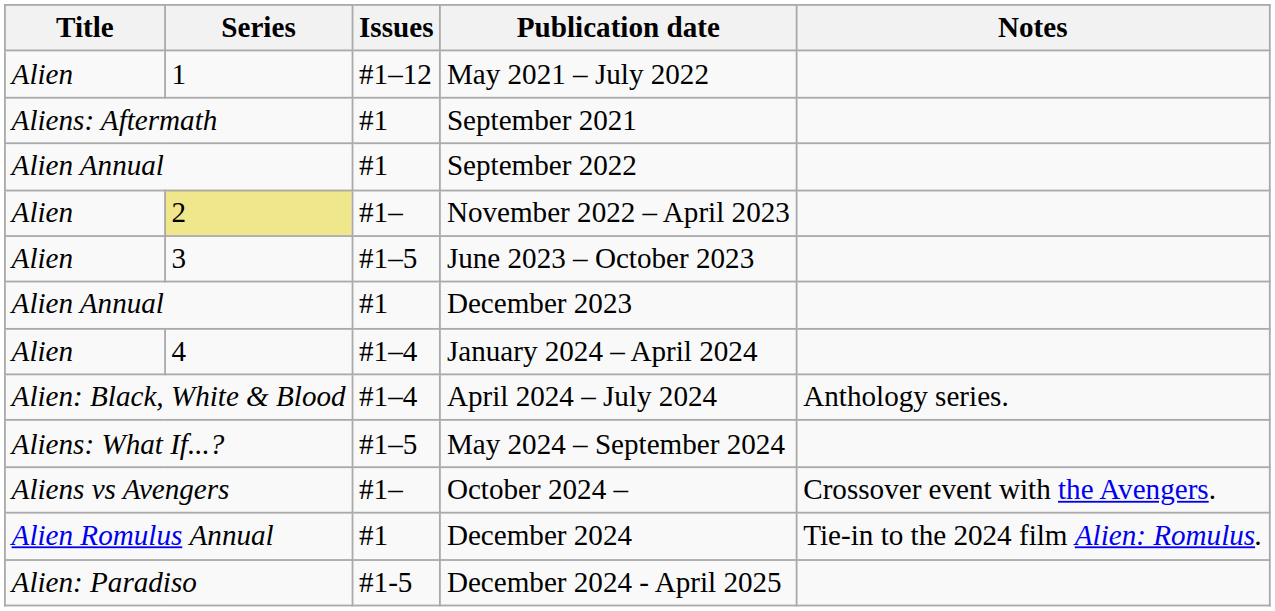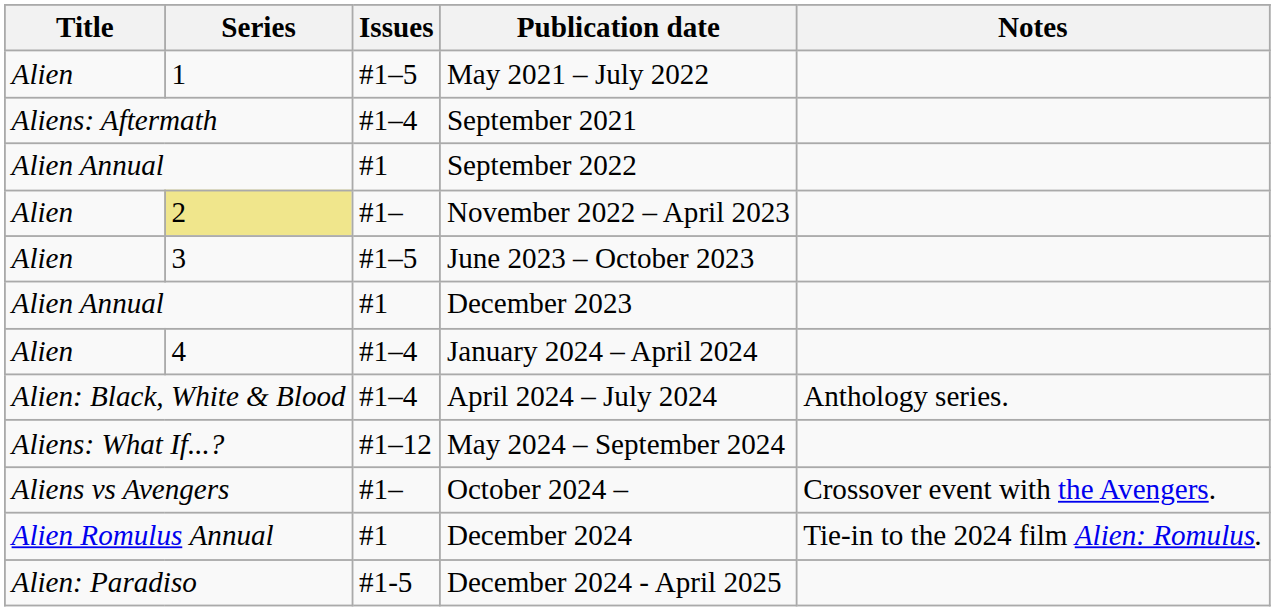May 2021 – July 2022 | Issues: #1–12 -> #1–5
September 2021 | Issues: #1 -> #1–4
May 2024 – September 2024 | Issues: #1–5 -> #1–12
